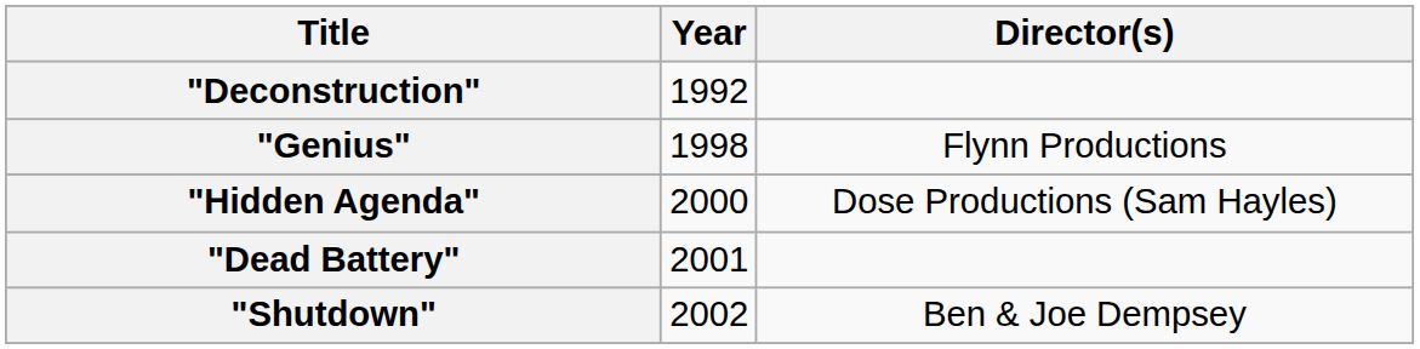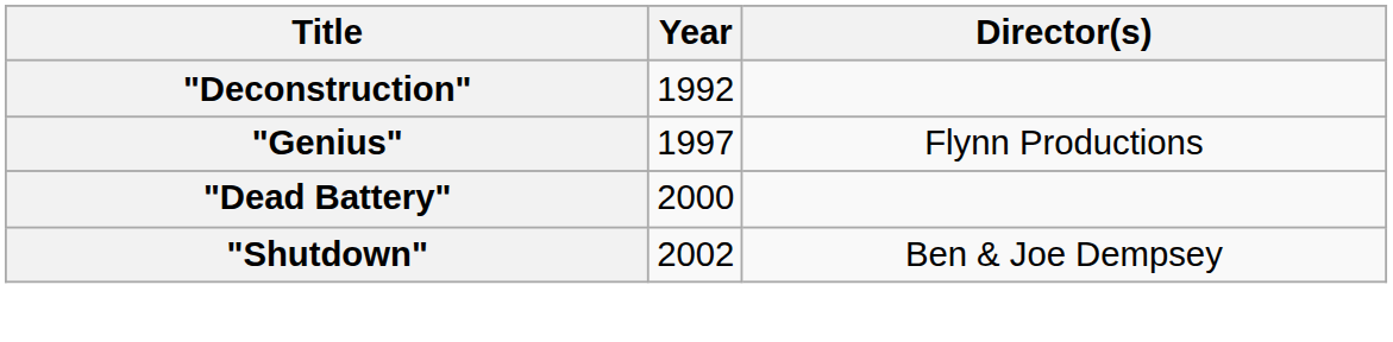"Genius" | Year: 1998 -> 1997
- row: "Hidden Agenda" | 2000 | Dose Productions (Sam Hayles)
"Dead Battery" | Year: 2001 -> 2000
